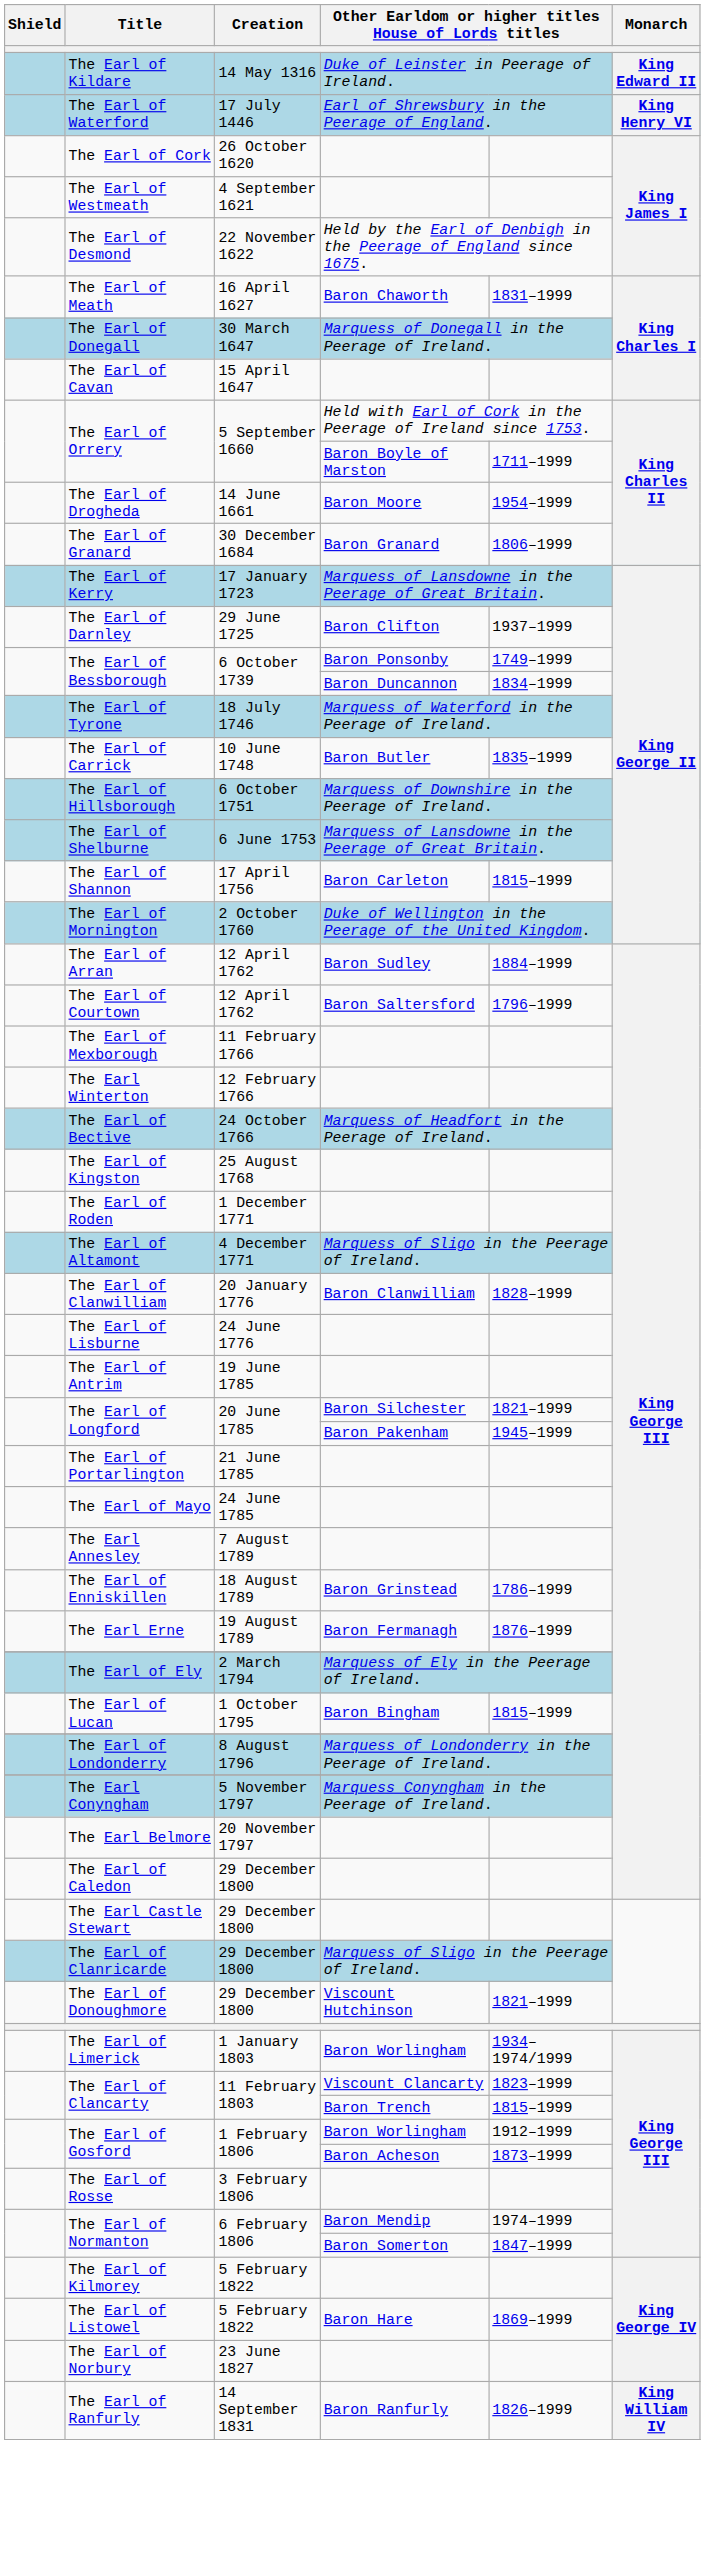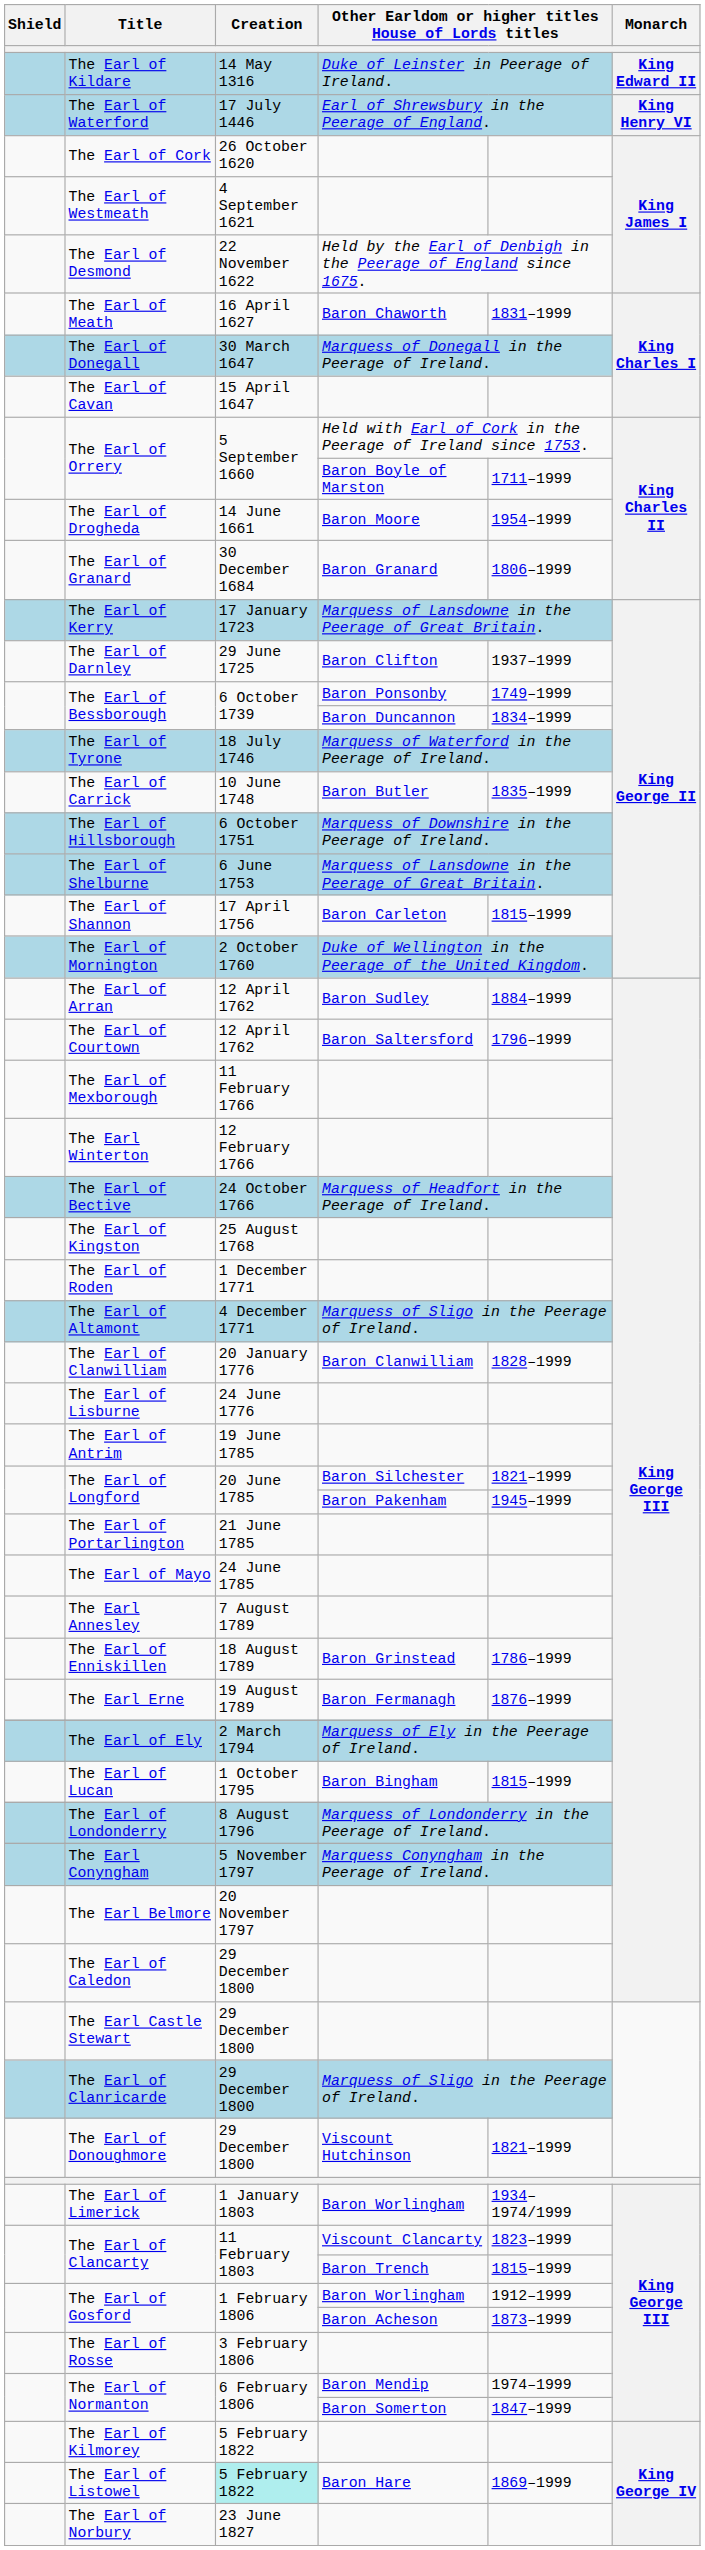The Earl of Listowel | Creation: no background -> paleturquoise background
- row: The Earl of Ranfurly | 14 September 1831 | Baron Ranfurly | 1826–1999 | King William IV
